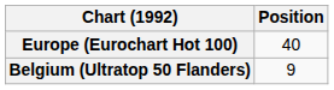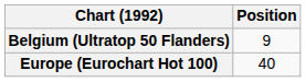rows swapped: Belgium (Ultratop 50 Flanders) <-> Europe (Eurochart Hot 100)
